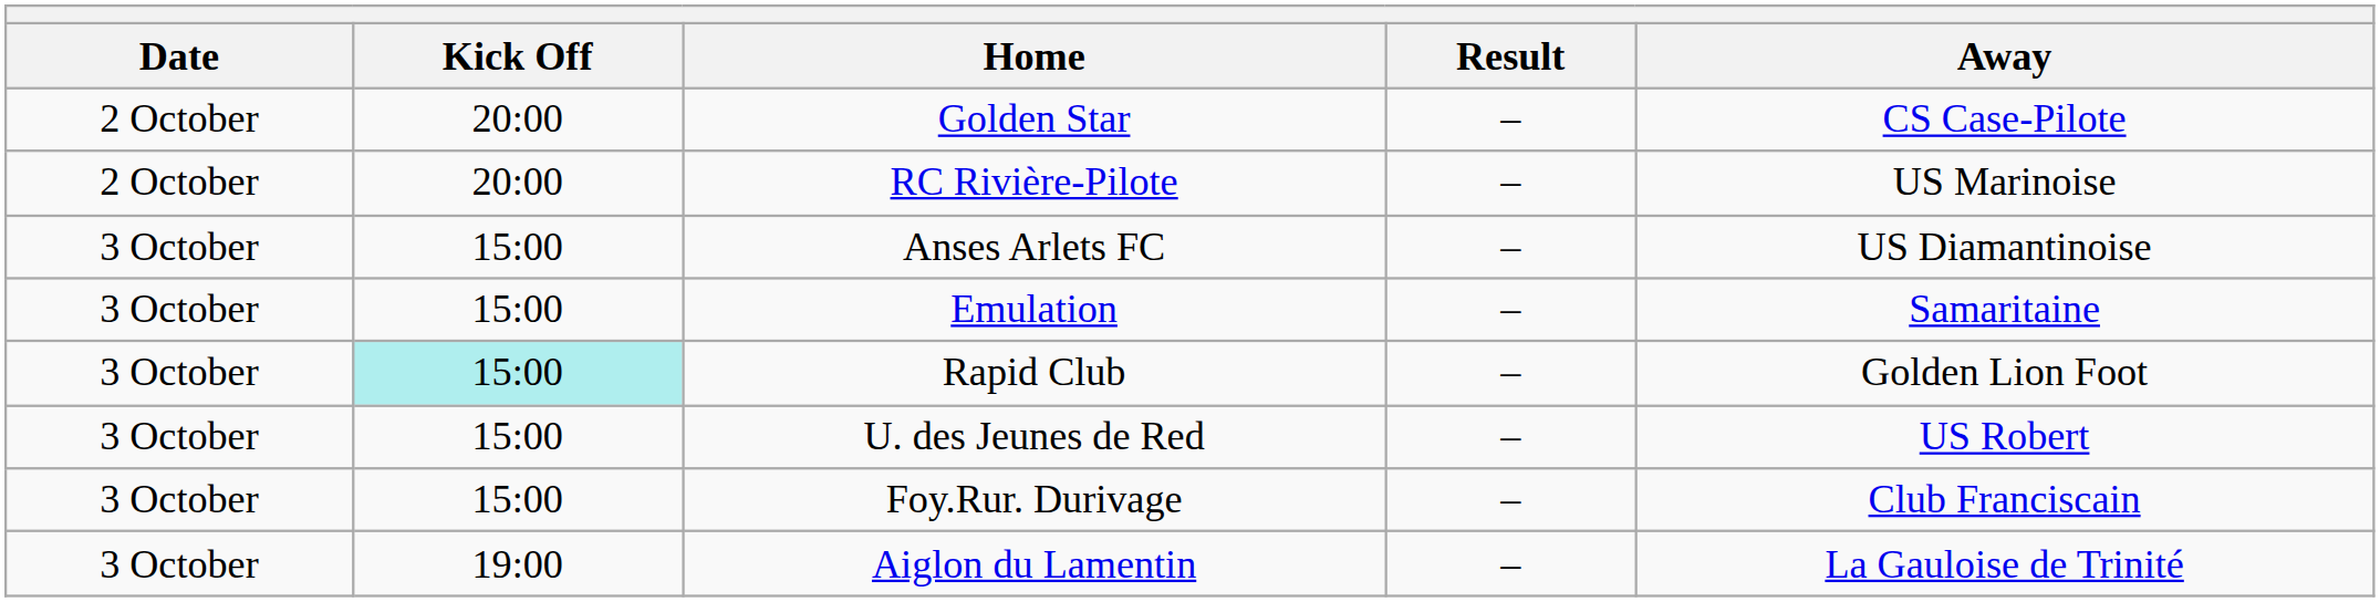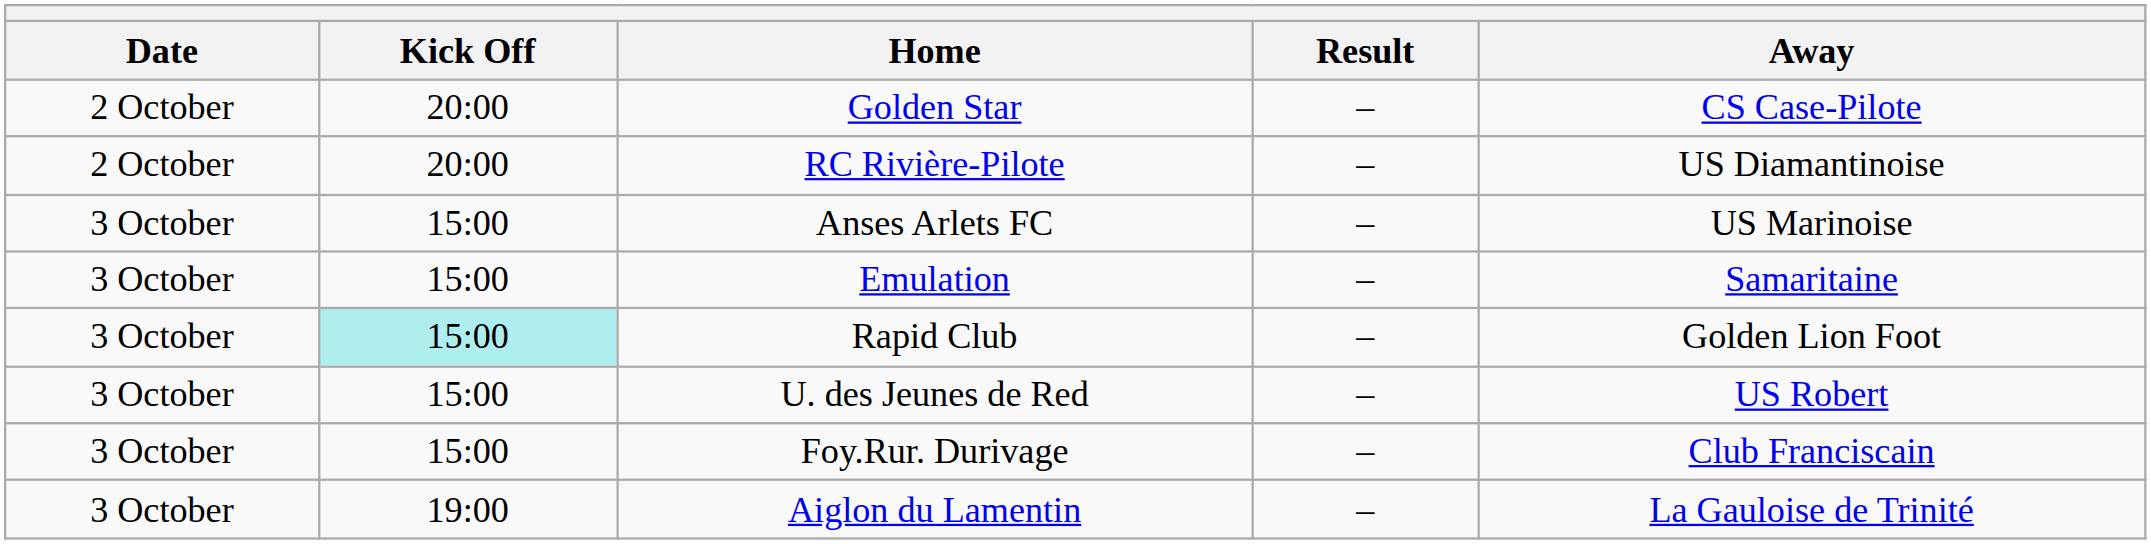RC Rivière-Pilote | Away: US Marinoise -> US Diamantinoise
Anses Arlets FC | Away: US Diamantinoise -> US Marinoise
